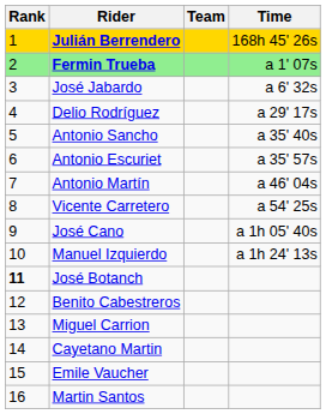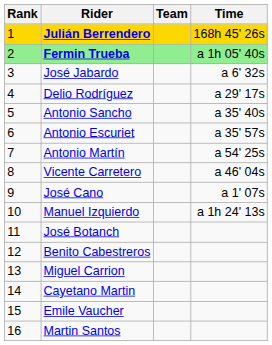Fermin Trueba | Time: a 1' 07s -> a 1h 05' 40s
Antonio Martín | Time: a 46' 04s -> a 54' 25s
Vicente Carretero | Time: a 54' 25s -> a 46' 04s
José Cano | Time: a 1h 05' 40s -> a 1' 07s
José Botanch | Rank: bold -> normal
